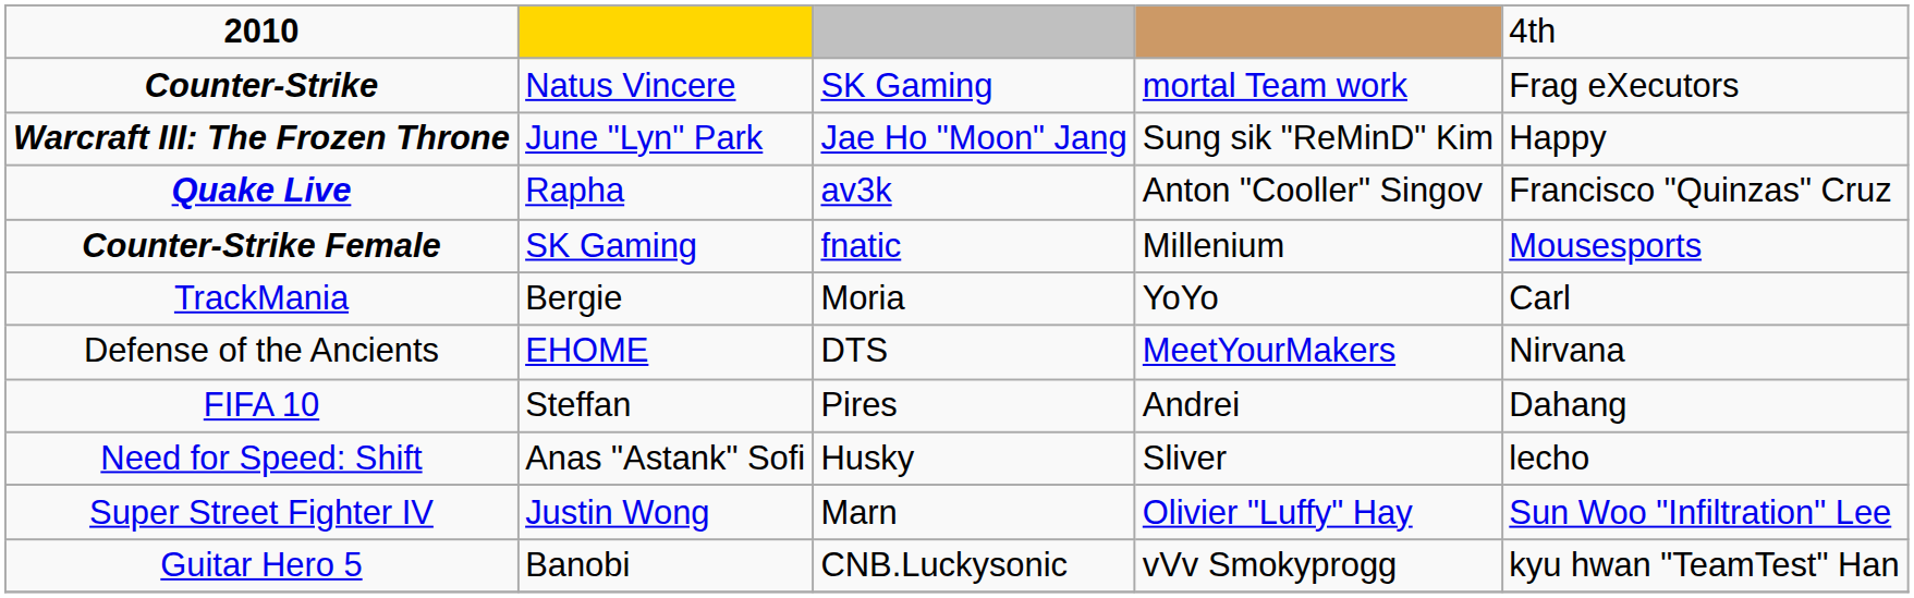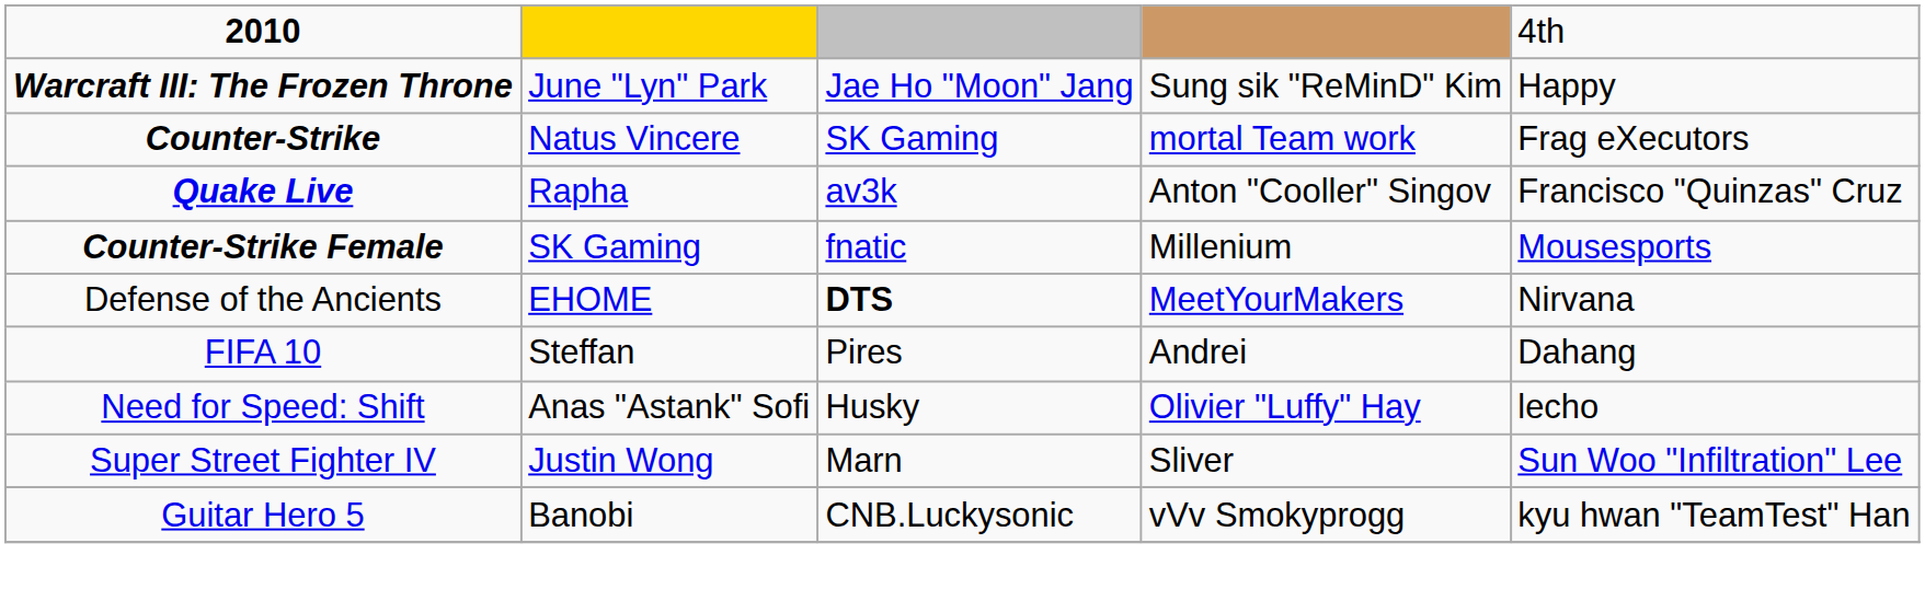rows swapped: Counter-Strike <-> Warcraft III: The Frozen Throne
- row: TrackMania | Bergie | Moria | YoYo | Carl
Defense of the Ancients | column 3: normal -> bold
Need for Speed: Shift | column 4: Sliver -> Olivier "Luffy" Hay
Super Street Fighter IV | column 4: Olivier "Luffy" Hay -> Sliver
